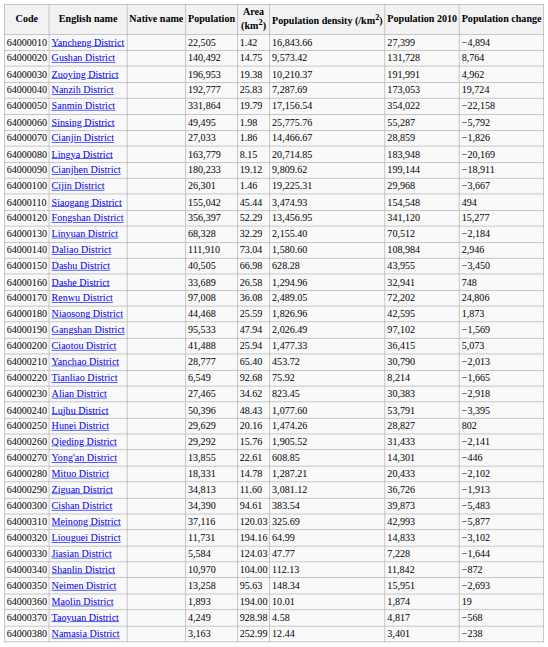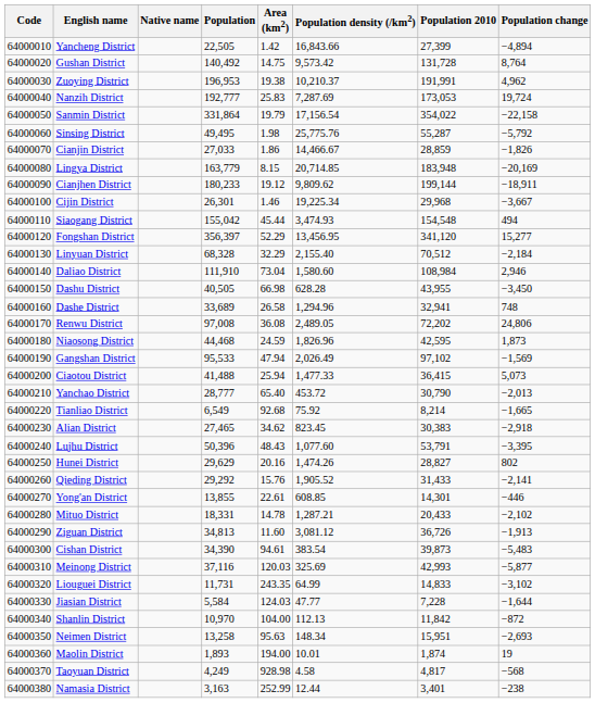Cijin District | Population density (/km2): 19,225.31 -> 19,225.34
Niaosong District | Area (km2): 25.59 -> 24.59
Liouguei District | Area (km2): 194.16 -> 243.35
